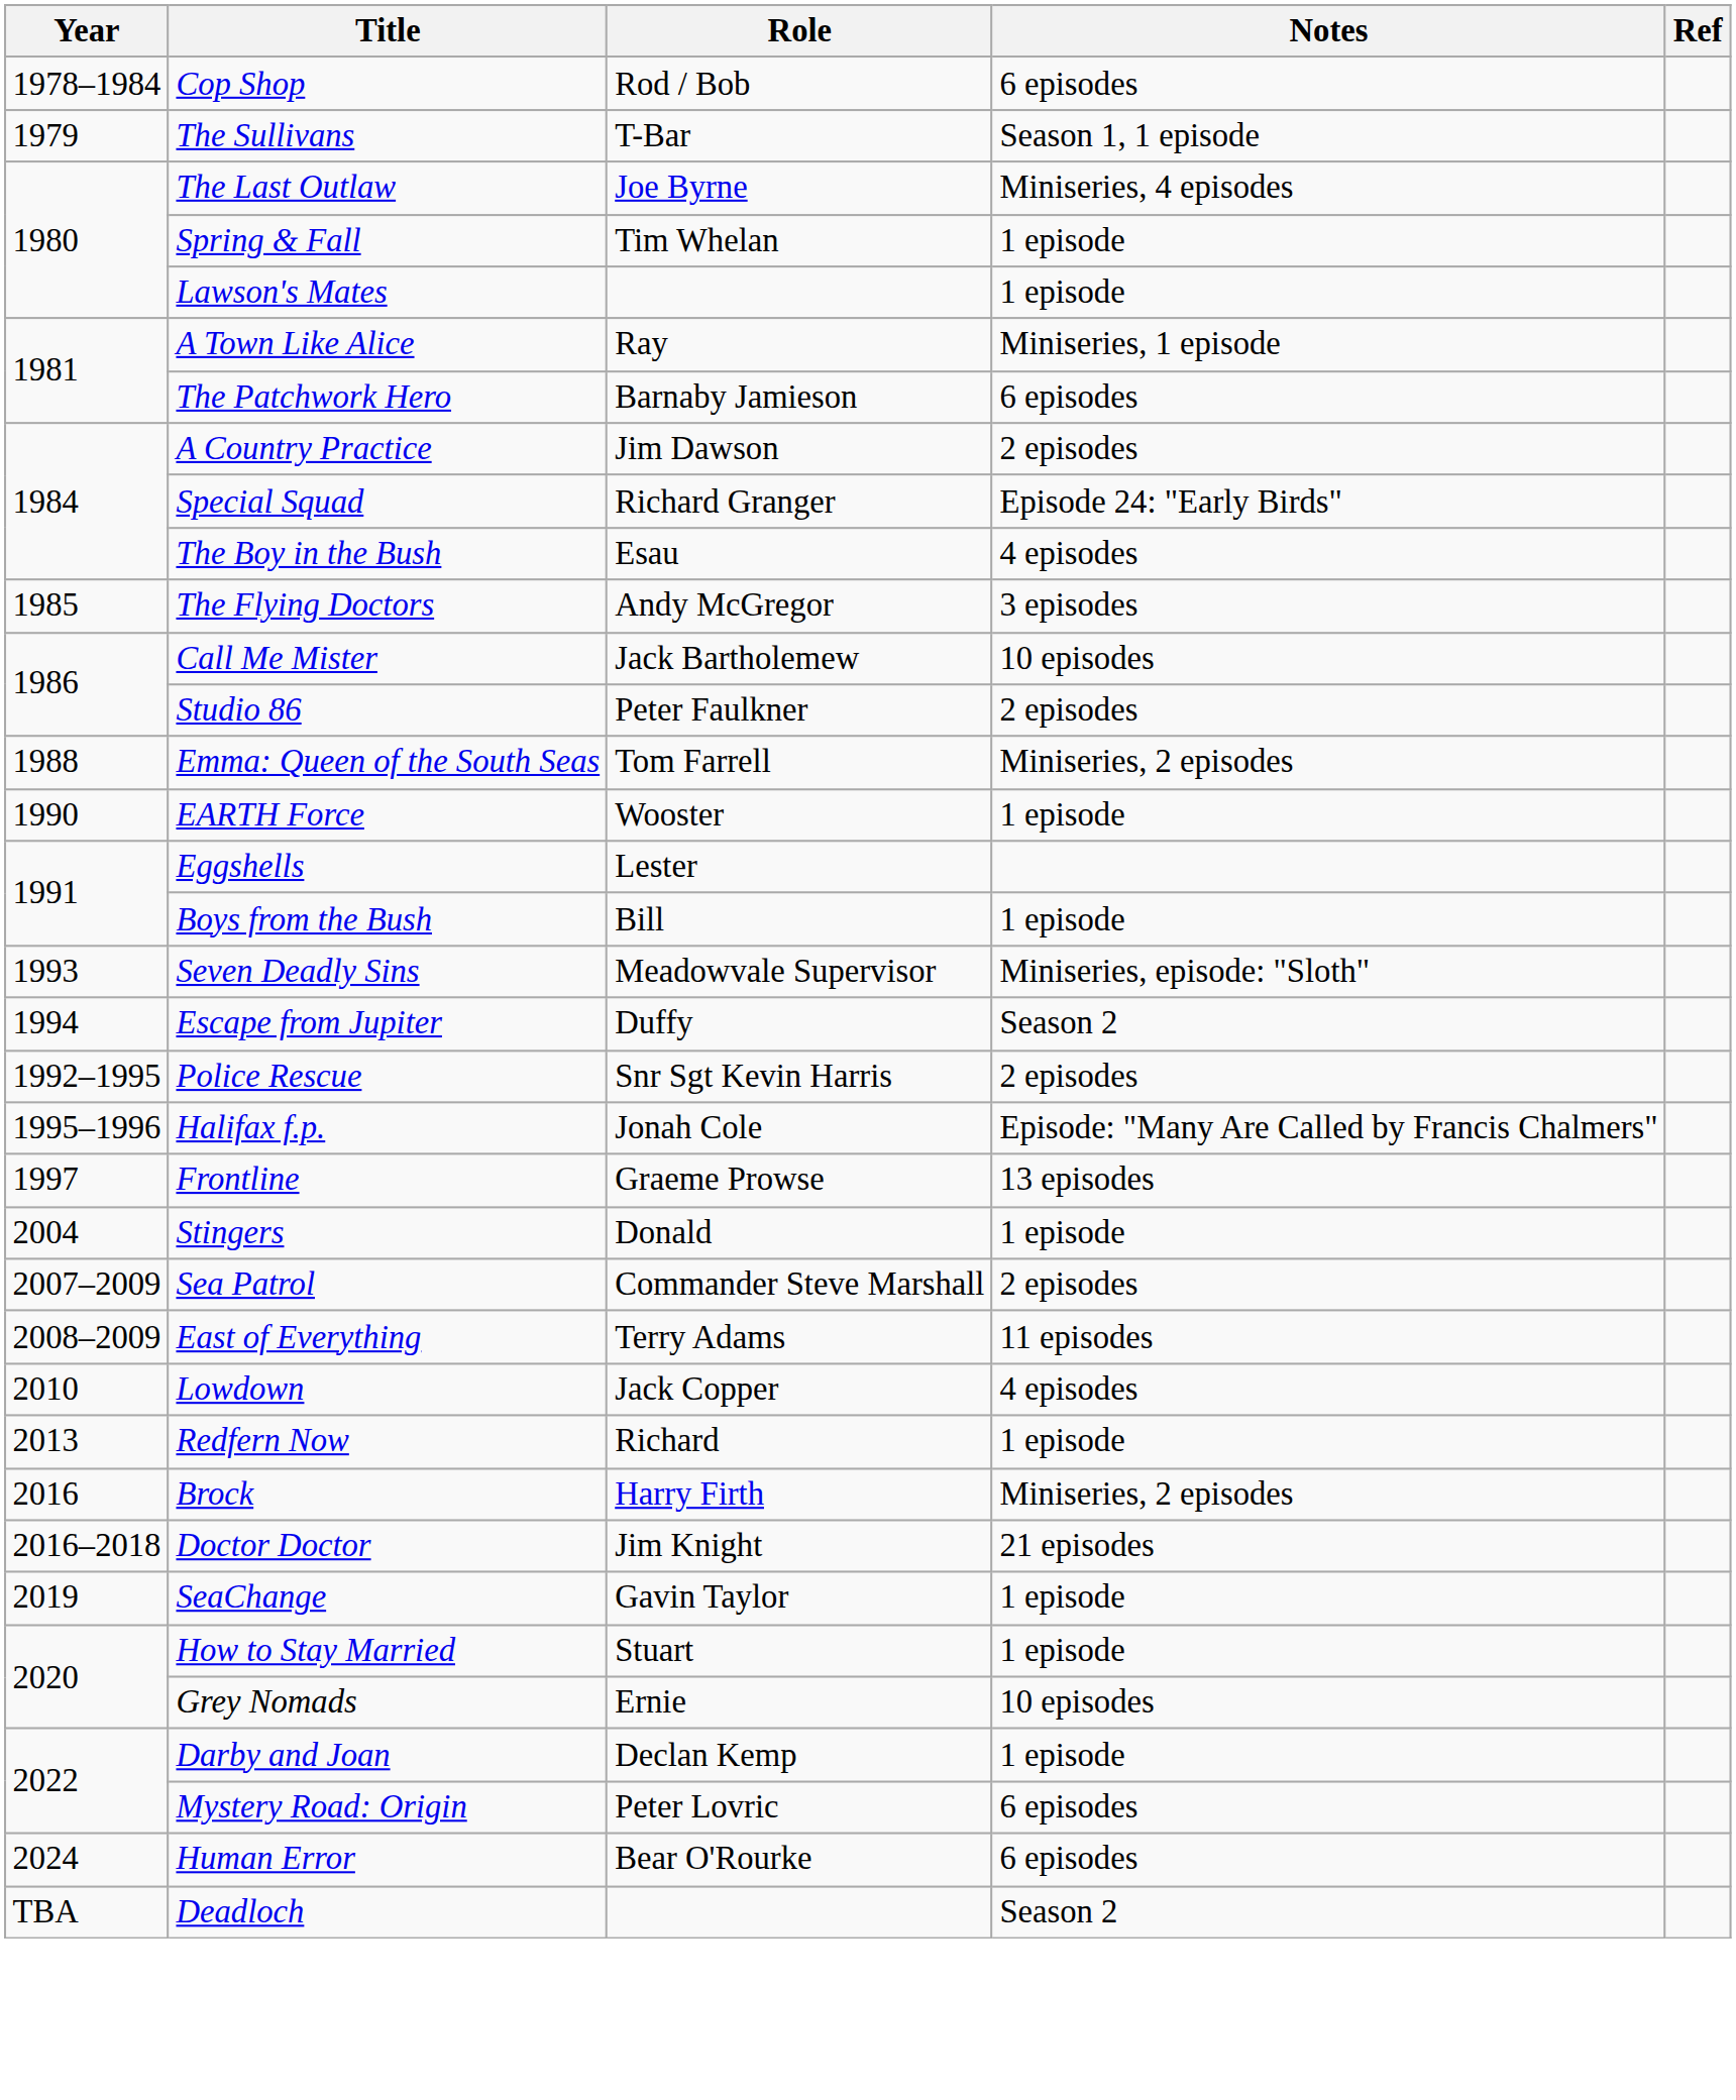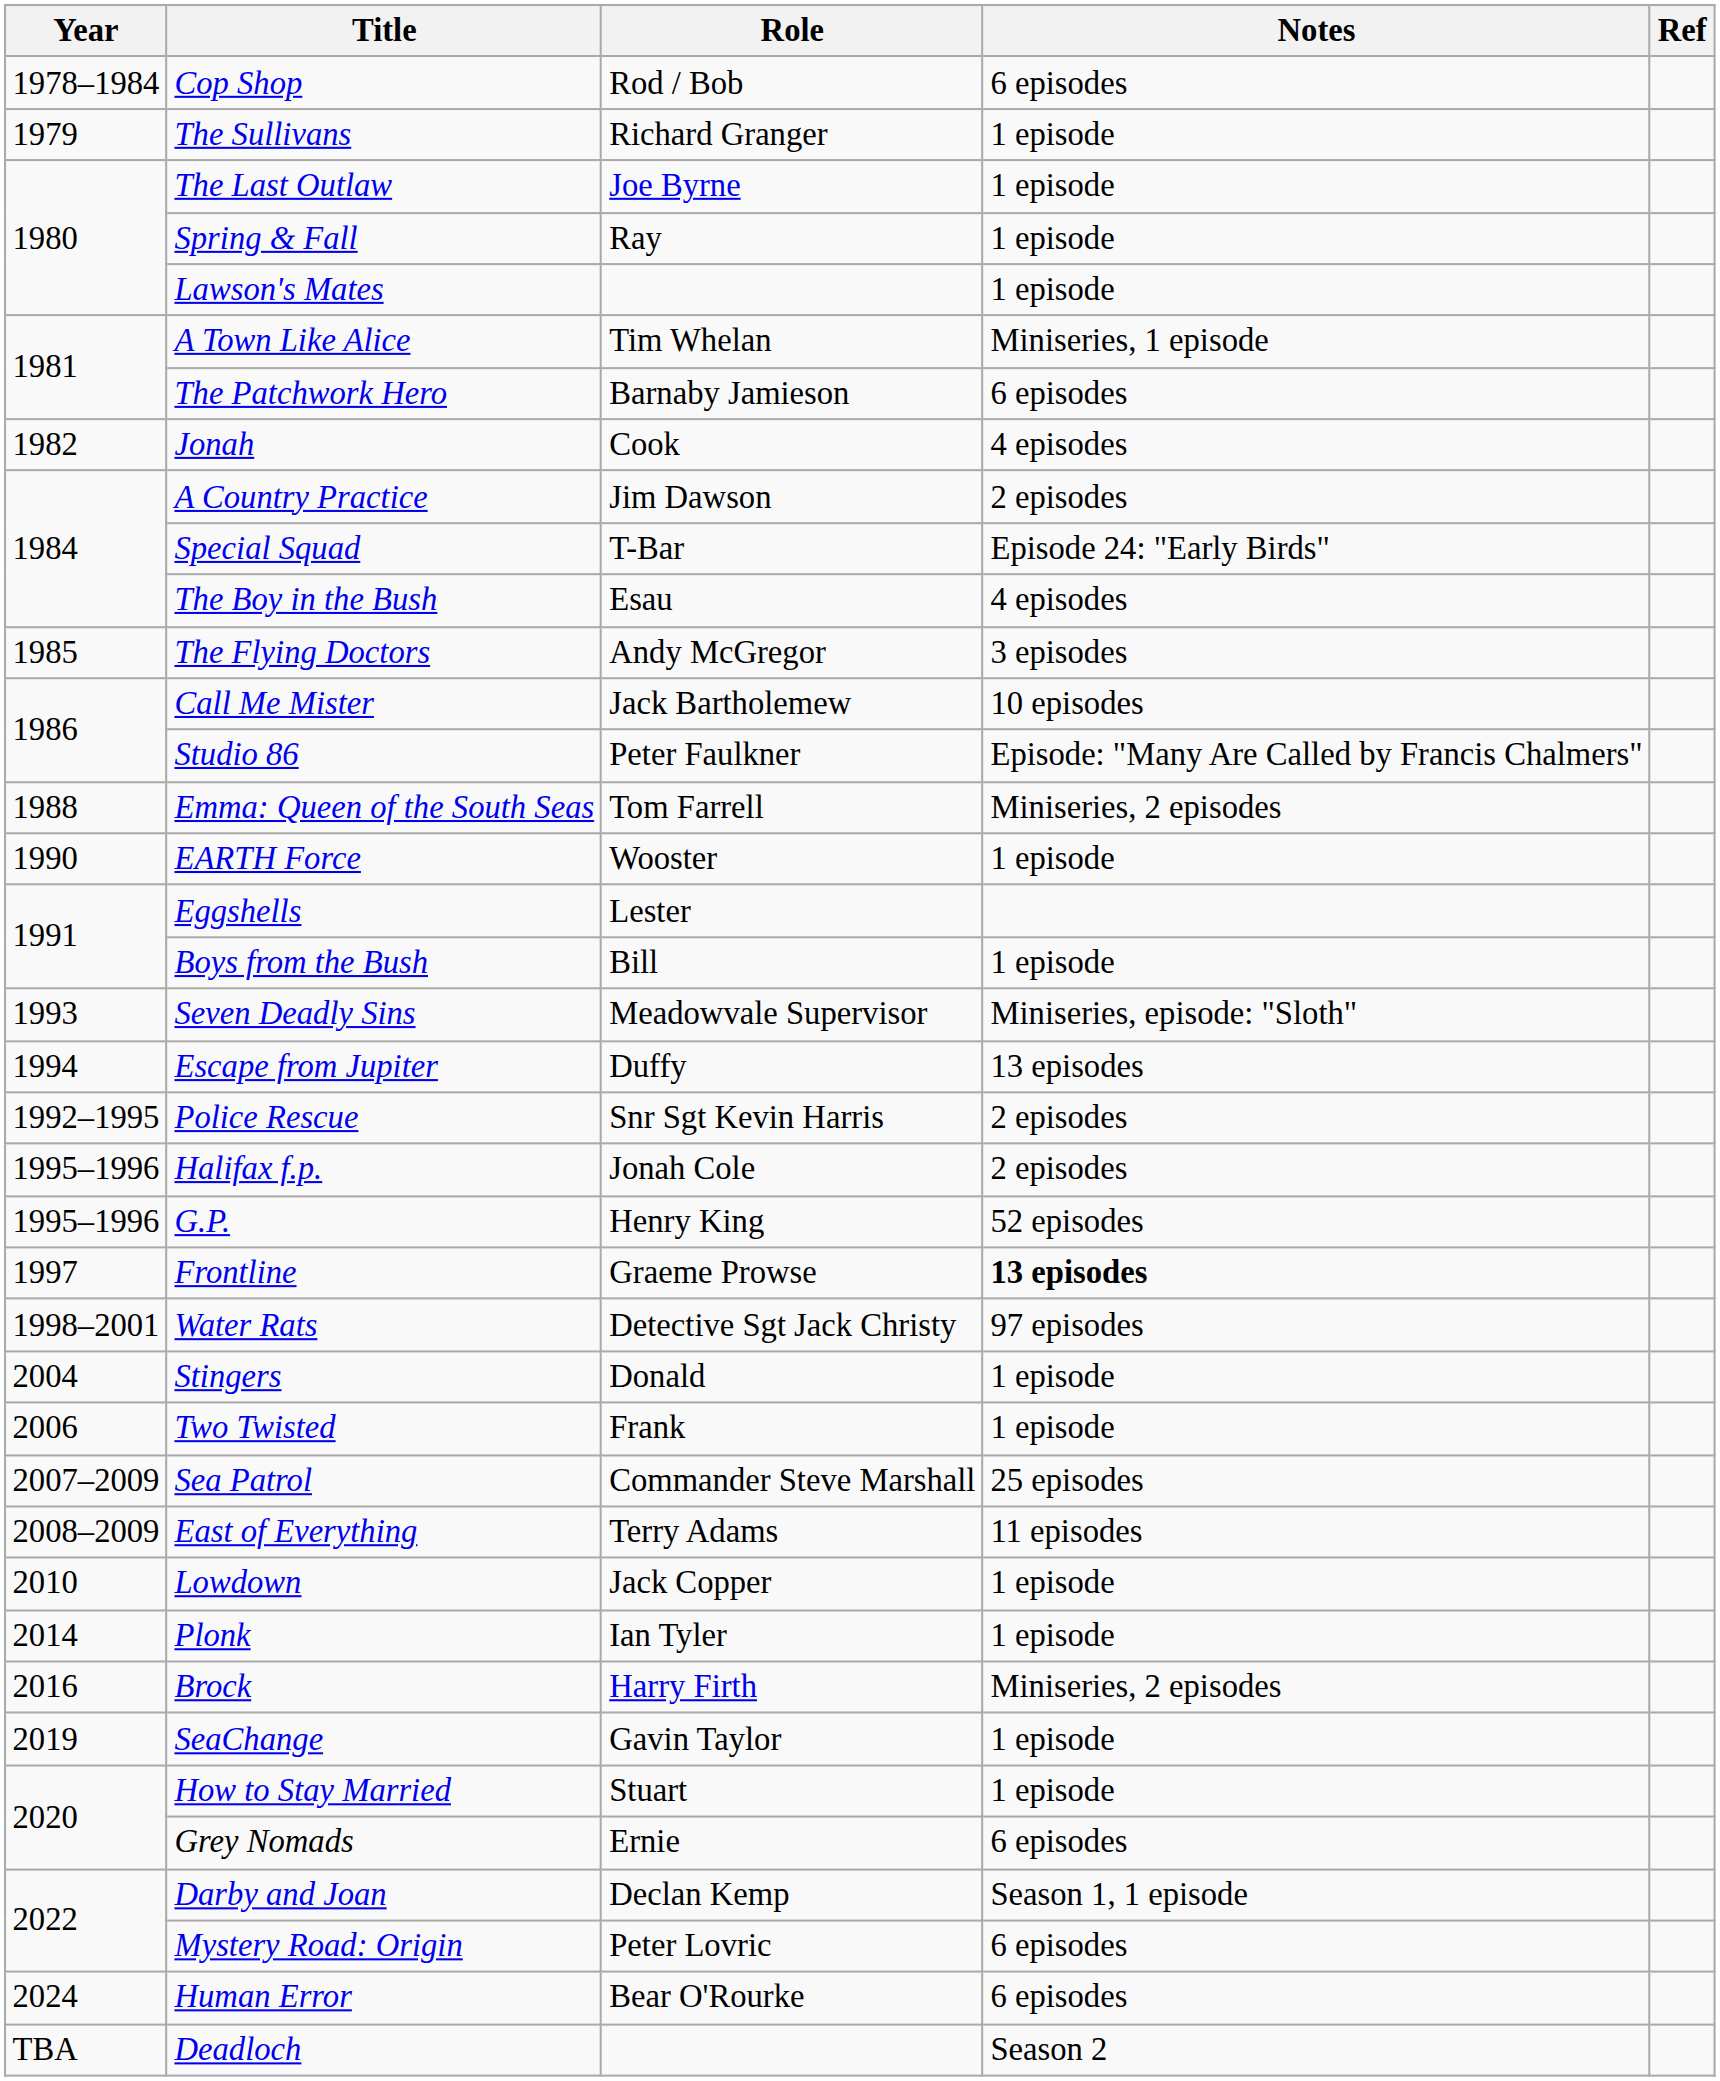The Sullivans | Role: T-Bar -> Richard Granger
The Sullivans | Notes: Season 1, 1 episode -> 1 episode
The Last Outlaw | Notes: Miniseries, 4 episodes -> 1 episode
Spring & Fall | Role: Tim Whelan -> Ray
A Town Like Alice | Role: Ray -> Tim Whelan
+ row: 1982 | Jonah | Cook | 4 episodes
Special Squad | Role: Richard Granger -> T-Bar
Studio 86 | Notes: 2 episodes -> Episode: "Many Are Called by Francis Chalmers"
Escape from Jupiter | Notes: Season 2 -> 13 episodes
Halifax f.p. | Notes: Episode: "Many Are Called by Francis Chalmers" -> 2 episodes
+ row: 1995–1996 | G.P. | Henry King | 52 episodes
Frontline | Notes: normal -> bold
+ row: 1998–2001 | Water Rats | Detective Sgt Jack Christy | 97 episodes
+ row: 2006 | Two Twisted | Frank | 1 episode
Sea Patrol | Notes: 2 episodes -> 25 episodes
Lowdown | Notes: 4 episodes -> 1 episode
- row: 2013 | Redfern Now | Richard | 1 episode
+ row: 2014 | Plonk | Ian Tyler | 1 episode
- row: 2016–2018 | Doctor Doctor | Jim Knight | 21 episodes
Grey Nomads | Notes: 10 episodes -> 6 episodes
Darby and Joan | Notes: 1 episode -> Season 1, 1 episode
